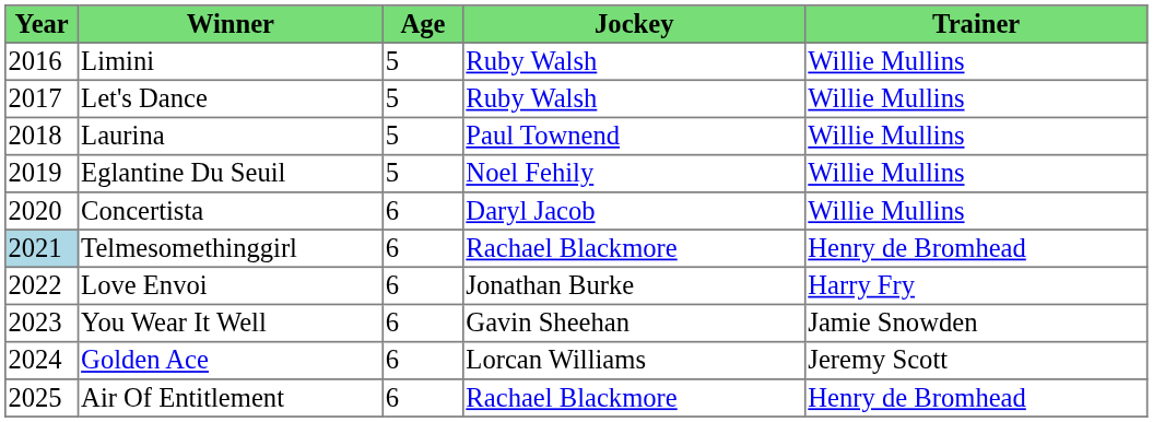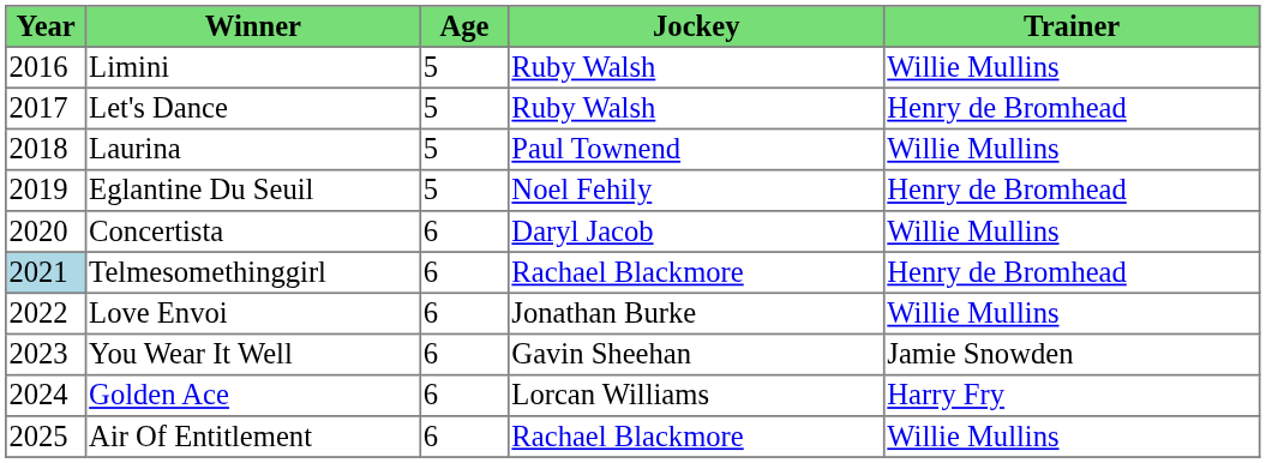Let's Dance | Trainer: Willie Mullins -> Henry de Bromhead
Eglantine Du Seuil | Trainer: Willie Mullins -> Henry de Bromhead
Love Envoi | Trainer: Harry Fry -> Willie Mullins
Golden Ace | Trainer: Jeremy Scott -> Harry Fry
Air Of Entitlement | Trainer: Henry de Bromhead -> Willie Mullins
